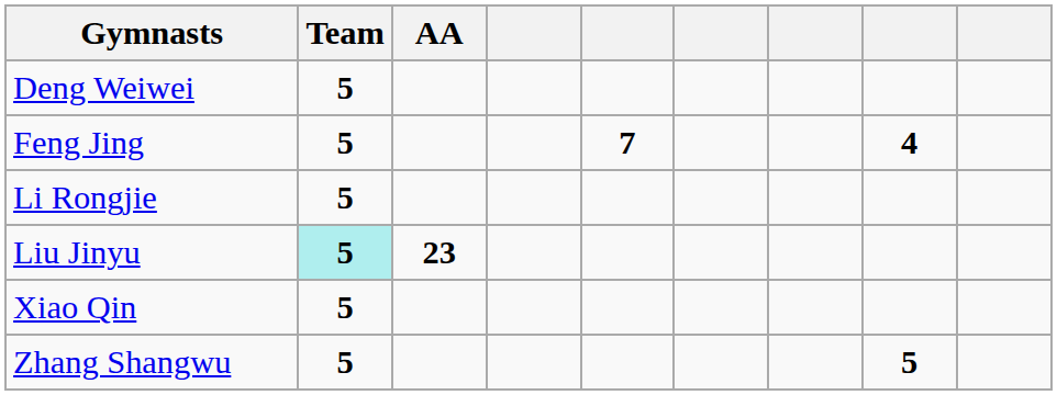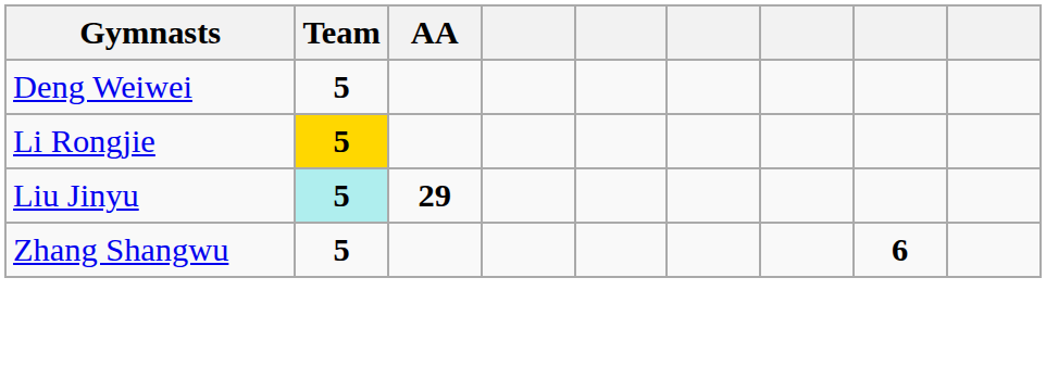- row: Feng Jing | 5 | 7 | 4
Li Rongjie | Team: no background -> gold background
Liu Jinyu | AA: 23 -> 29
- row: Xiao Qin | 5
Zhang Shangwu | column 8: 5 -> 6
